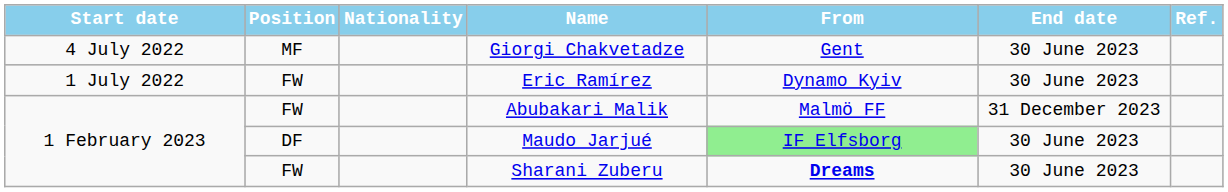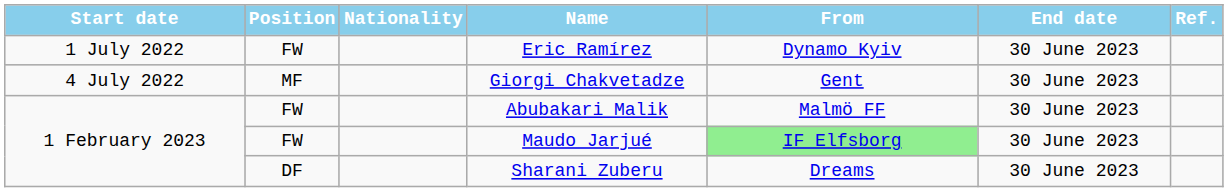rows swapped: Eric Ramírez <-> Giorgi Chakvetadze
Abubakari Malik | End date: 31 December 2023 -> 30 June 2023
Maudo Jarjué | Position: DF -> FW
Sharani Zuberu | Position: FW -> DF
Sharani Zuberu | From: bold -> normal
